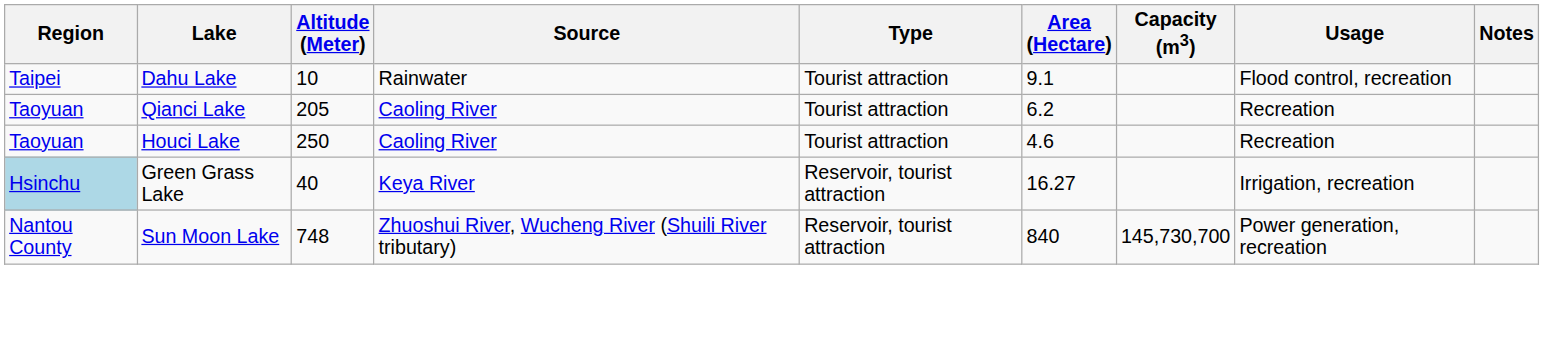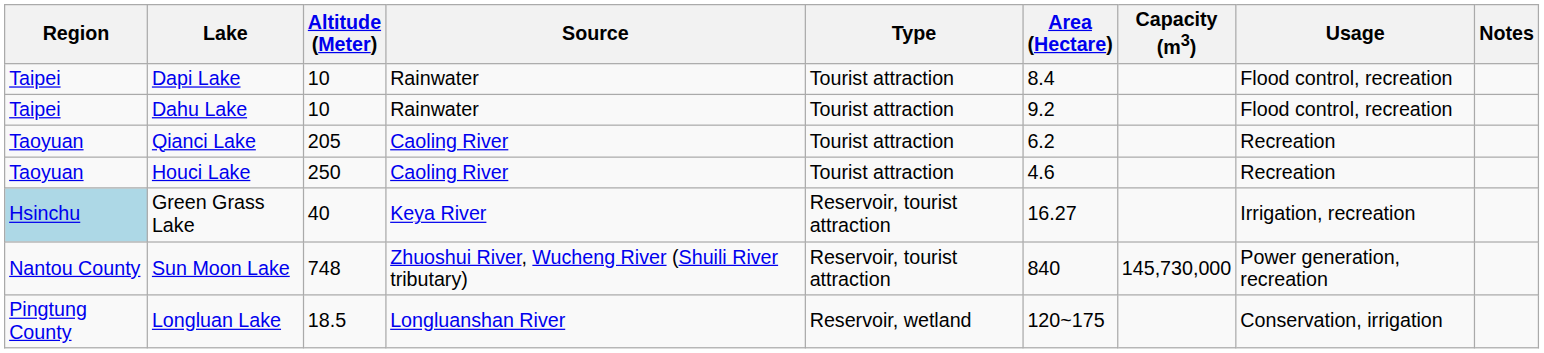+ row: Taipei | Dapi Lake | 10 | Rainwater | Tourist attraction | 8.4 | Flood control, recreation
Dahu Lake | Area (Hectare): 9.1 -> 9.2
Sun Moon Lake | Capacity (m3): 145,730,700 -> 145,730,000
+ row: Pingtung County | Longluan Lake | 18.5 | Longluanshan River | Reservoir, wetland | 120~175 | Conservation, irrigation
